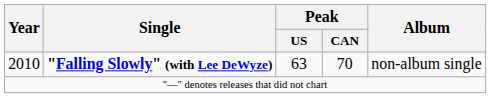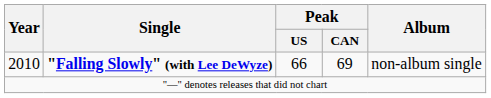2010 | Peak / US: 63 -> 66
2010 | Peak / CAN: 70 -> 69
